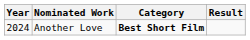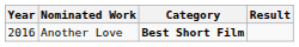Another Love | Year: 2024 -> 2016
